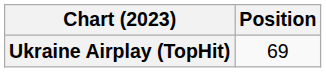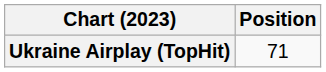Ukraine Airplay (TopHit) | Position: 69 -> 71
